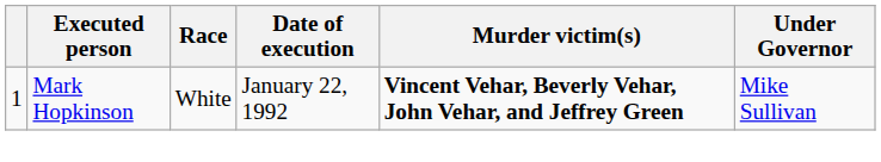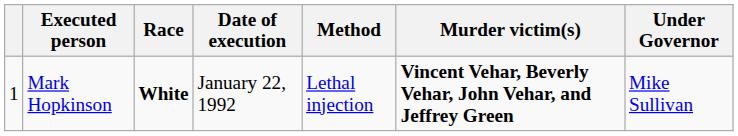+ column: Method | Lethal injection
Mark Hopkinson | Race: normal -> bold
